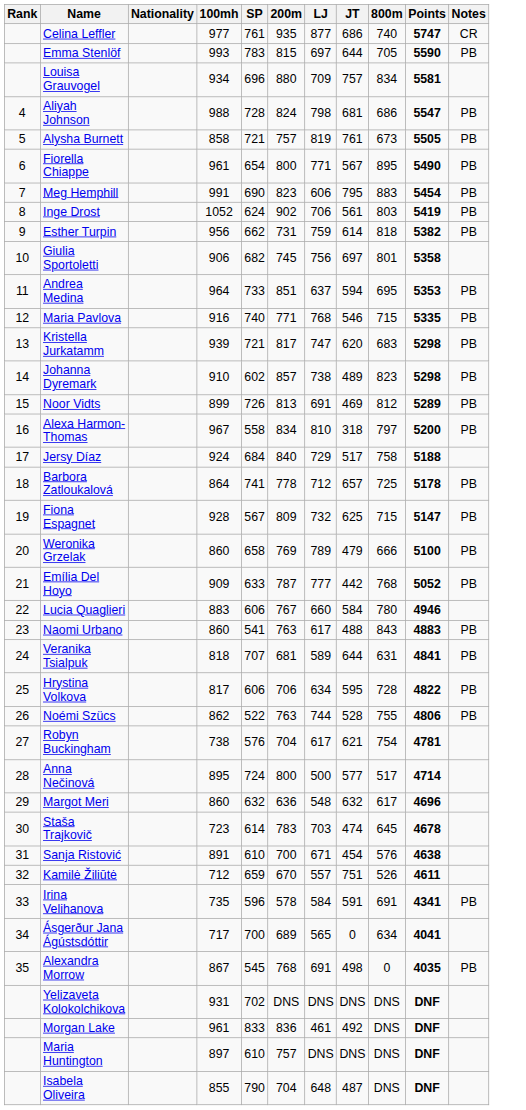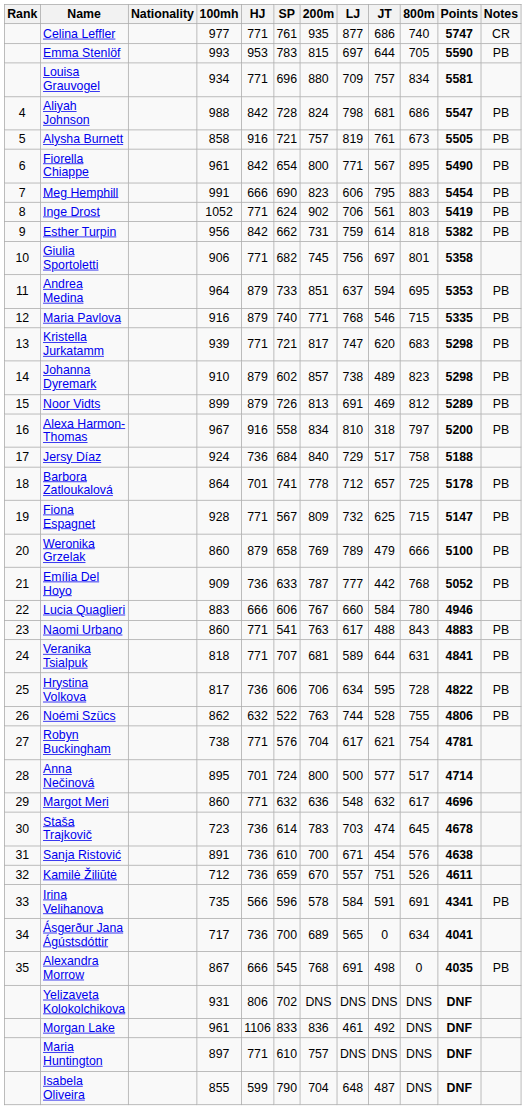+ column: HJ | 771 | 953 | 771 | 842 | 916 | 842 | 666 | 771 | 842 | 771 | 879 | 879 | 771 | 879 | 879 | 916 | 736 | 701 | 771 | 879 | 736 | 666 | 771 | 771 | 736 | 632 | 771 | 701 | 771 | 736 | 736 | 736 | 566 | 736 | 666 | 806 | 1106 | 771 | 599
